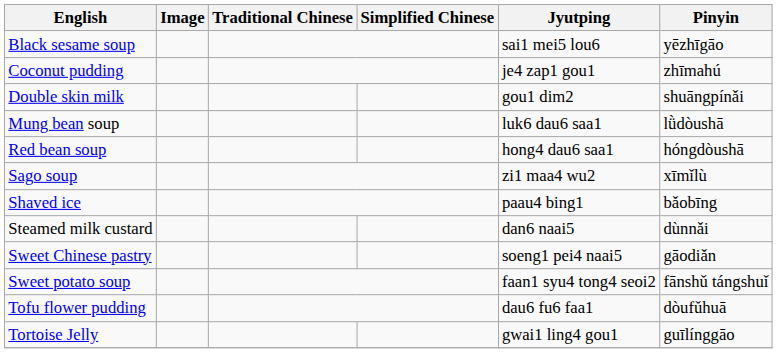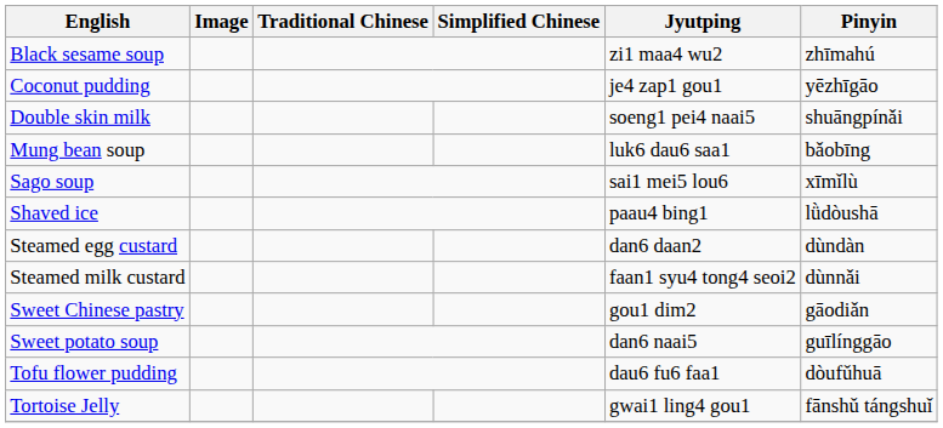Black sesame soup | Jyutping: sai1 mei5 lou6 -> zi1 maa4 wu2
Black sesame soup | Pinyin: yēzhīgāo -> zhīmahú
Coconut pudding | Pinyin: zhīmahú -> yēzhīgāo
Double skin milk | Jyutping: gou1 dim2 -> soeng1 pei4 naai5
Mung bean soup | Pinyin: lǜdòushā -> bǎobīng
- row: Red bean soup | hong4 dau6 saa1 | hóngdòushā
Sago soup | Jyutping: zi1 maa4 wu2 -> sai1 mei5 lou6
Shaved ice | Pinyin: bǎobīng -> lǜdòushā
+ row: Steamed egg custard | dan6 daan2 | dùndàn
Steamed milk custard | Jyutping: dan6 naai5 -> faan1 syu4 tong4 seoi2
Sweet Chinese pastry | Jyutping: soeng1 pei4 naai5 -> gou1 dim2
Sweet potato soup | Jyutping: faan1 syu4 tong4 seoi2 -> dan6 naai5
Sweet potato soup | Pinyin: fānshǔ tángshuǐ -> guīlínggāo
Tortoise Jelly | Pinyin: guīlínggāo -> fānshǔ tángshuǐ
